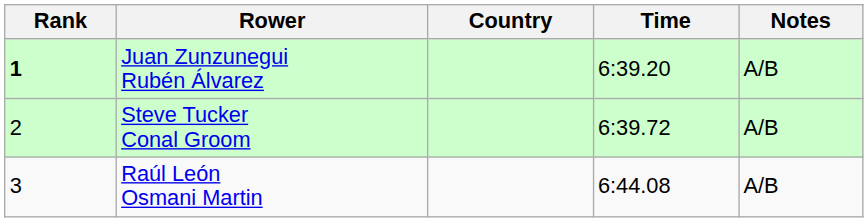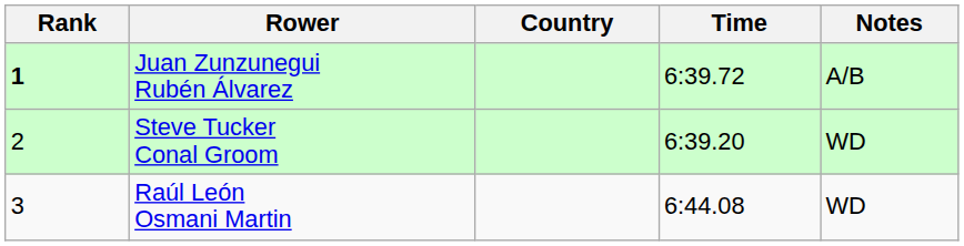Juan Zunzunegui Rubén Álvarez | Time: 6:39.20 -> 6:39.72
Steve Tucker Conal Groom | Time: 6:39.72 -> 6:39.20
Steve Tucker Conal Groom | Notes: A/B -> WD
Raúl León Osmani Martin | Notes: A/B -> WD
